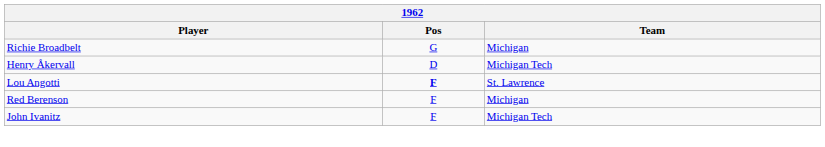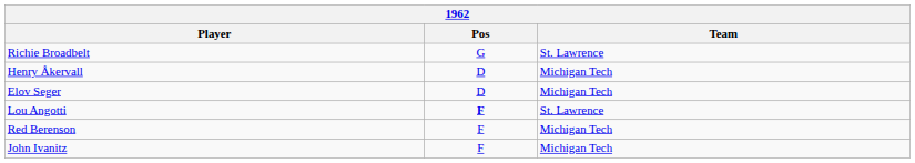Richie Broadbelt | Team: Michigan -> St. Lawrence
+ row: Elov Seger | D | Michigan Tech
Red Berenson | Team: Michigan -> Michigan Tech
